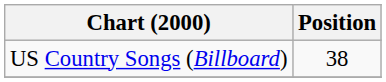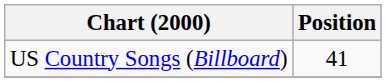US Country Songs (Billboard) | Position: 38 -> 41
